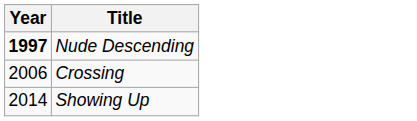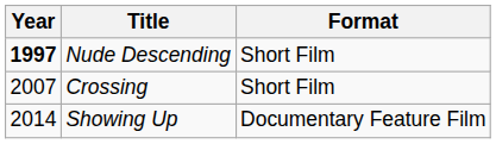+ column: Format | Short Film | Short Film | Documentary Feature Film
Crossing | Year: 2006 -> 2007
